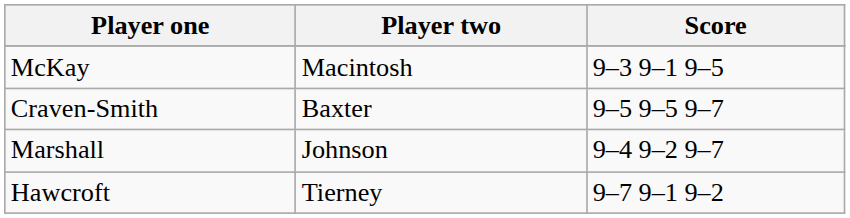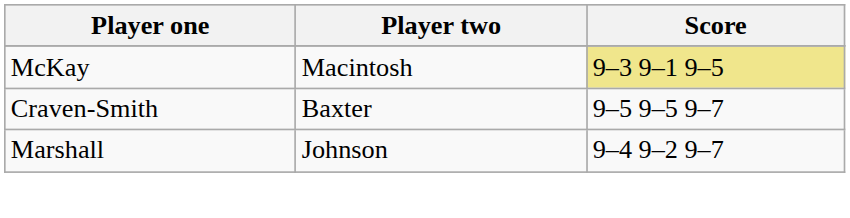McKay | Score: no background -> khaki background
- row: Hawcroft | Tierney | 9–7 9–1 9–2
